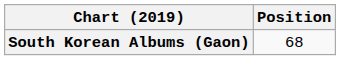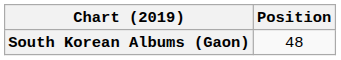South Korean Albums (Gaon) | Position: 68 -> 48
